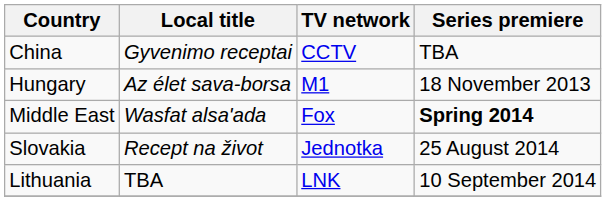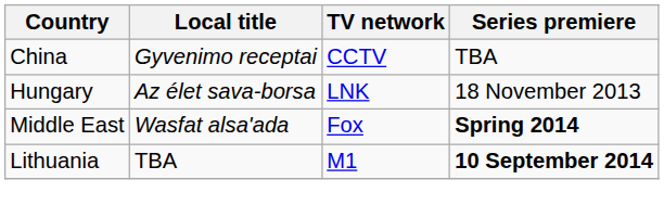Hungary | TV network: M1 -> LNK
- row: Slovakia | Recept na život | Jednotka | 25 August 2014
Lithuania | TV network: LNK -> M1
Lithuania | Series premiere: normal -> bold
